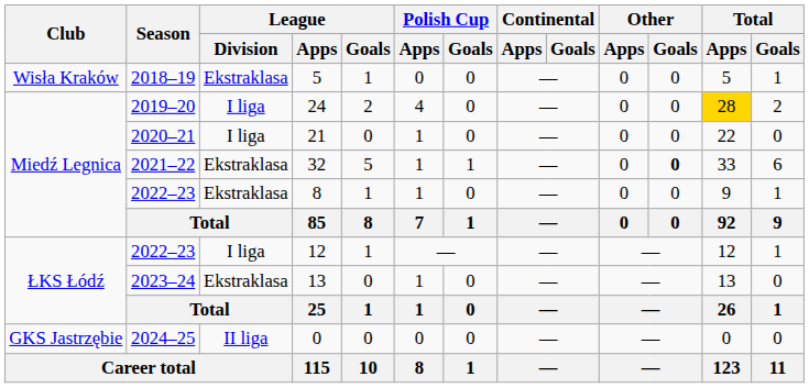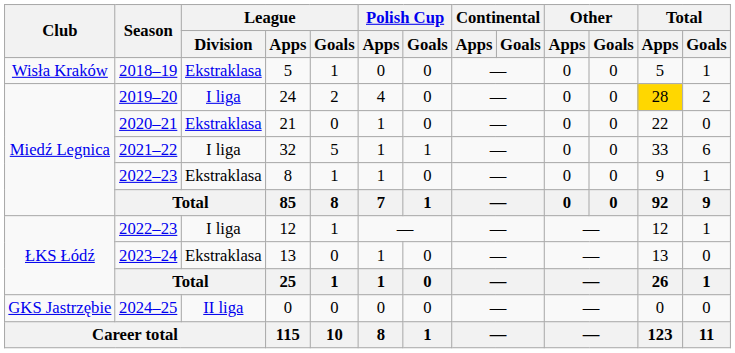21 | League / Division: I liga -> Ekstraklasa
32 | League / Division: Ekstraklasa -> I liga
32 | Other / Goals: bold -> normal
